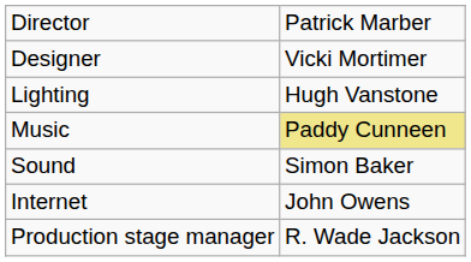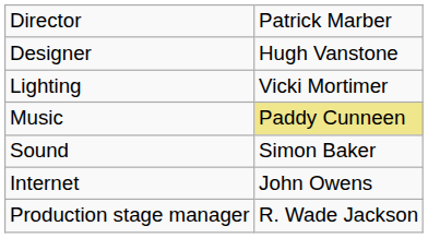Designer | column 2: Vicki Mortimer -> Hugh Vanstone
Lighting | column 2: Hugh Vanstone -> Vicki Mortimer
